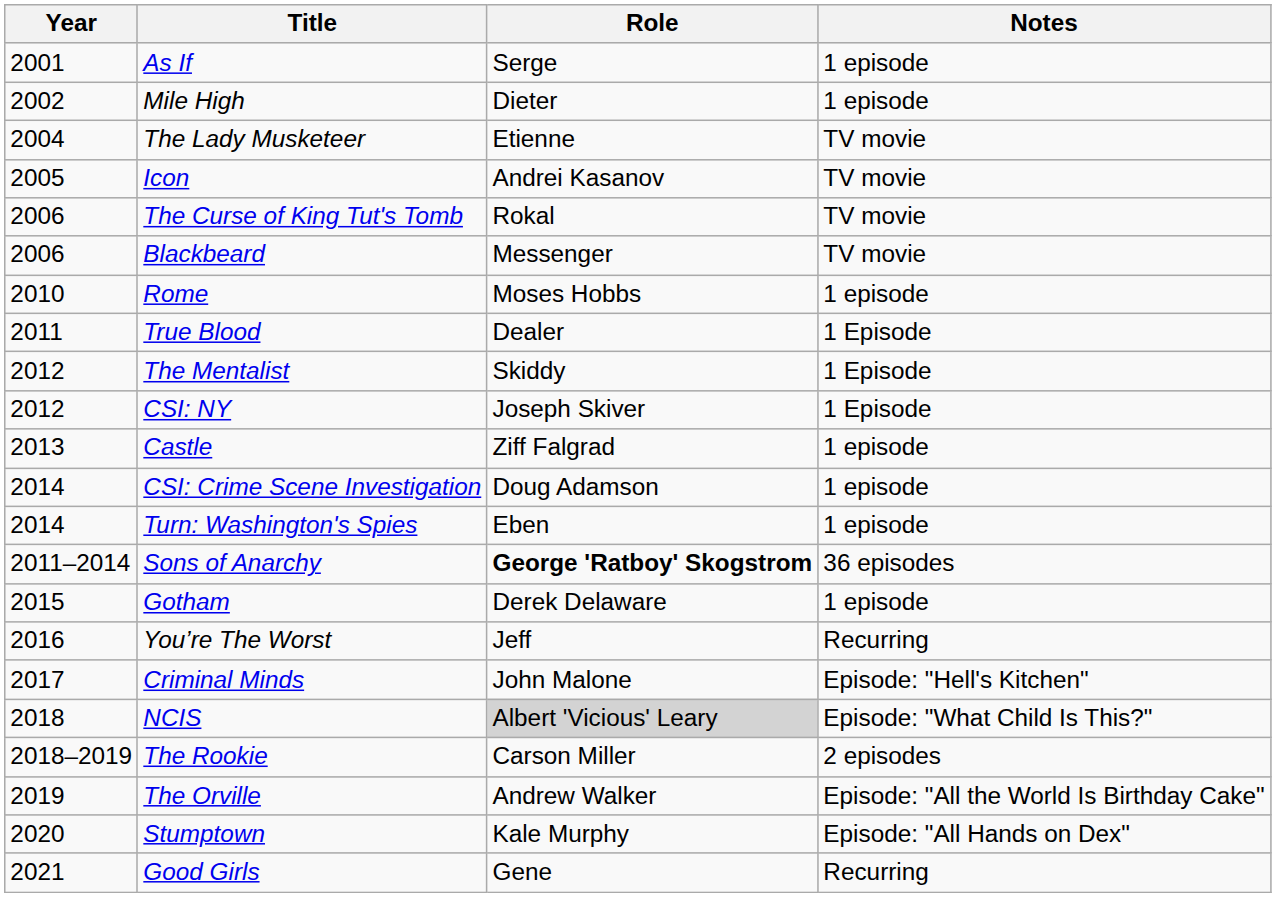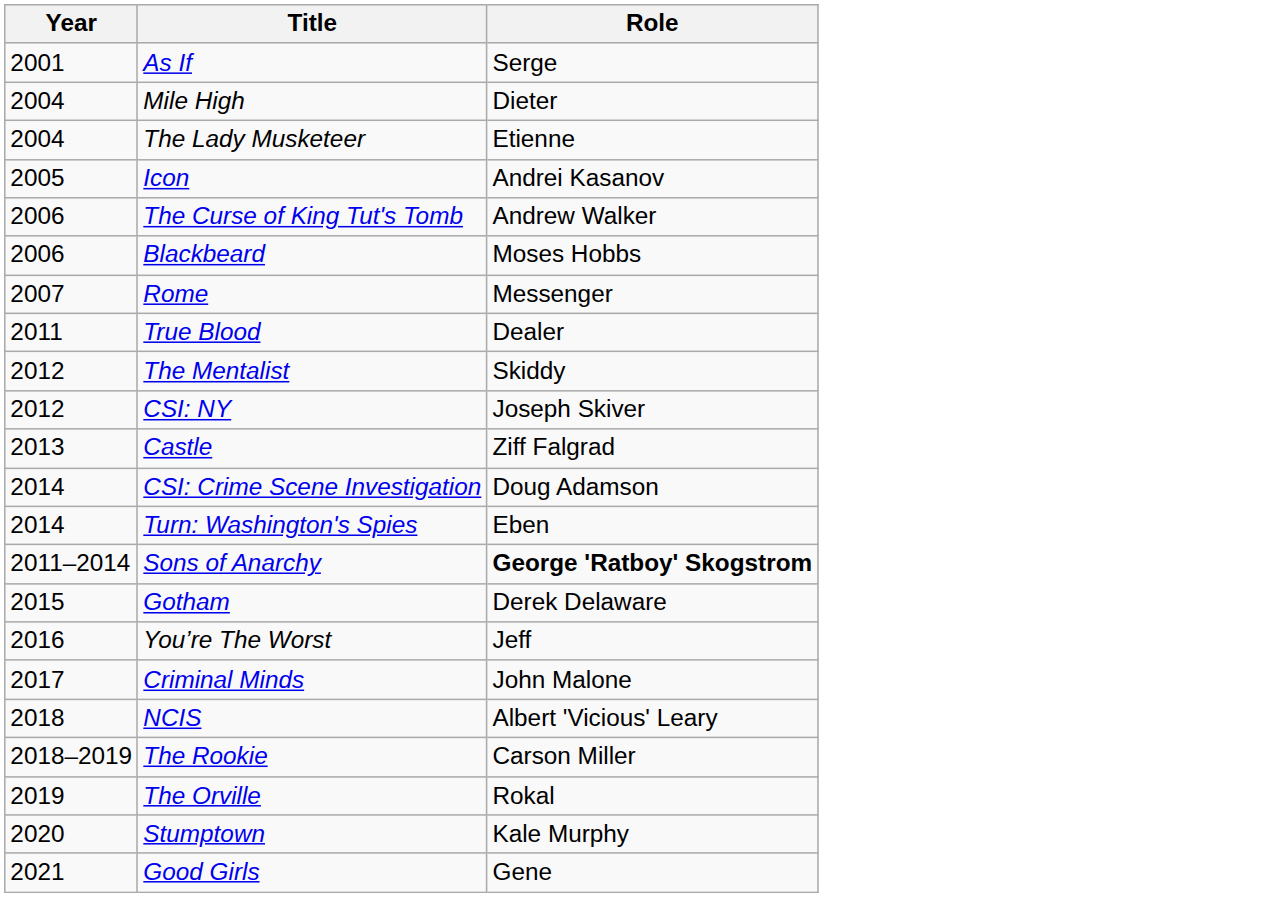- column: Notes | 1 episode | 1 episode | TV movie | TV movie | TV movie | TV movie | 1 episode | 1 Episode | 1 Episode | 1 Episode | 1 episode | 1 episode | 1 episode | 36 episodes | 1 episode | Recurring | Episode: "Hell's Kitchen" | Episode: "What Child Is This?" | 2 episodes | Episode: "All the World Is Birthday Cake" | Episode: "All Hands on Dex" | Recurring
Mile High | Year: 2002 -> 2004
The Curse of King Tut's Tomb | Role: Rokal -> Andrew Walker
Blackbeard | Role: Messenger -> Moses Hobbs
Rome | Year: 2010 -> 2007
Rome | Role: Moses Hobbs -> Messenger
NCIS | Role: lightgrey background -> no background
The Orville | Role: Andrew Walker -> Rokal
